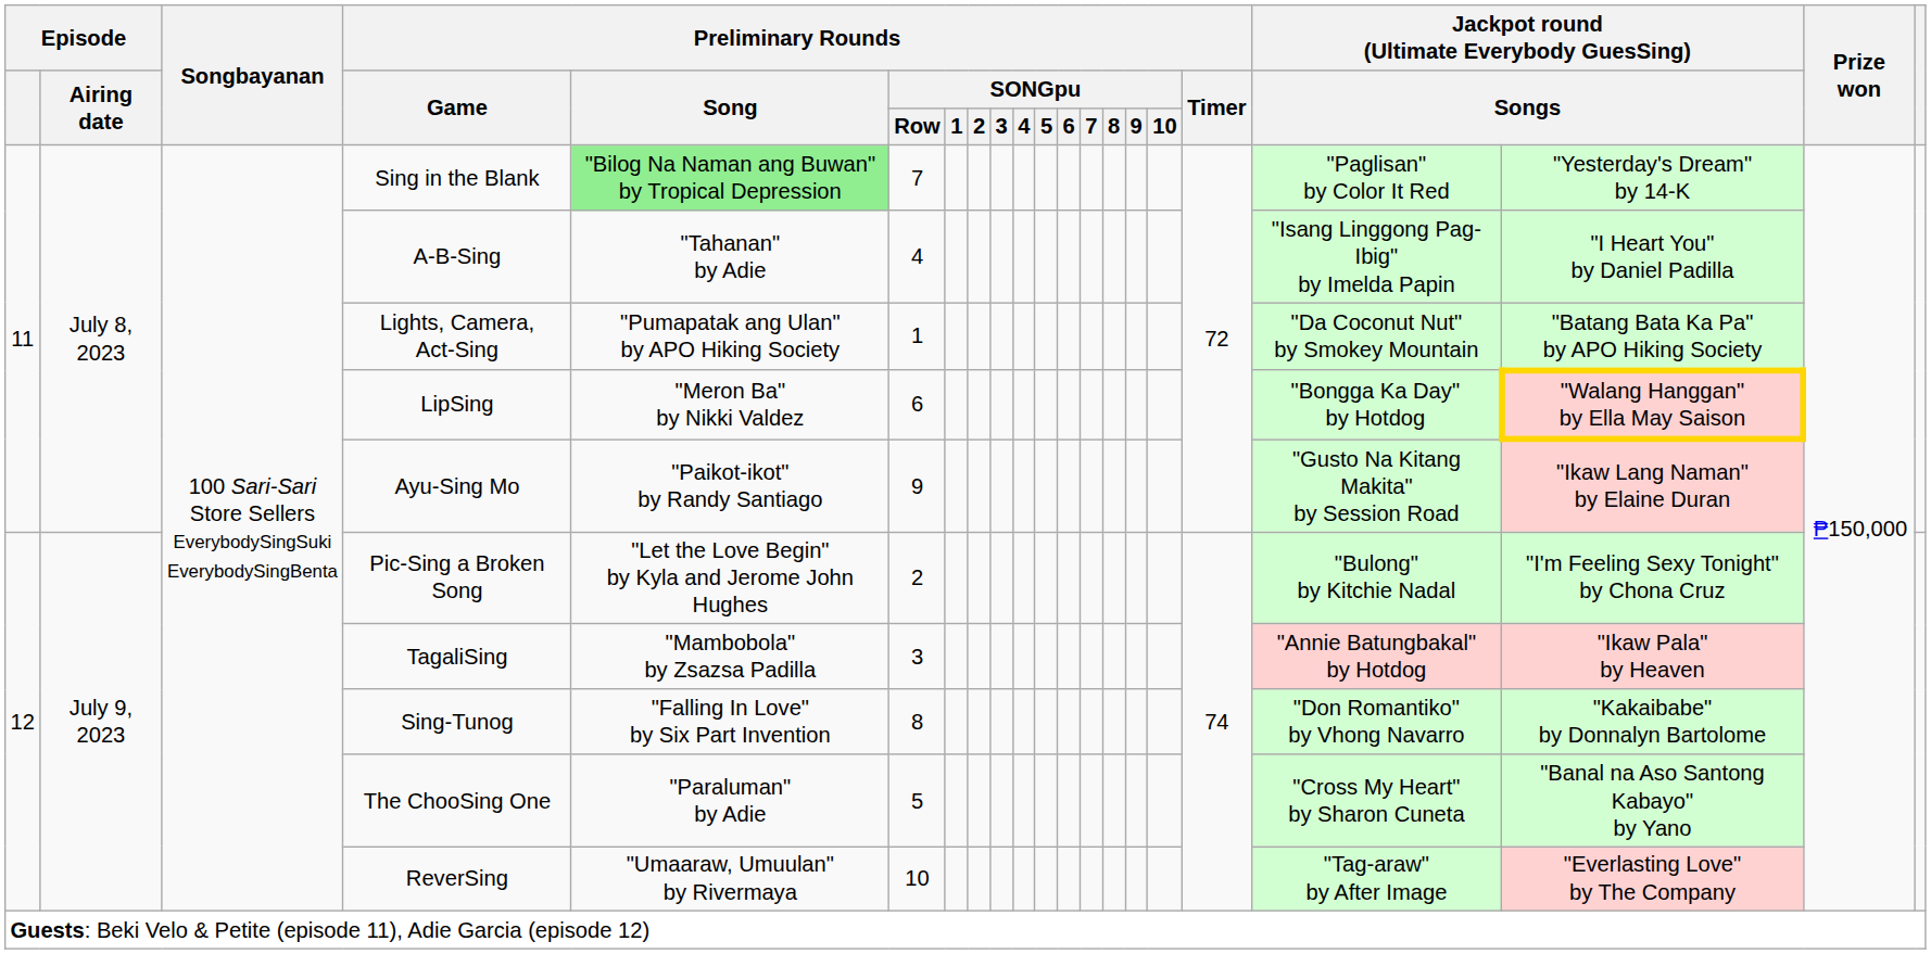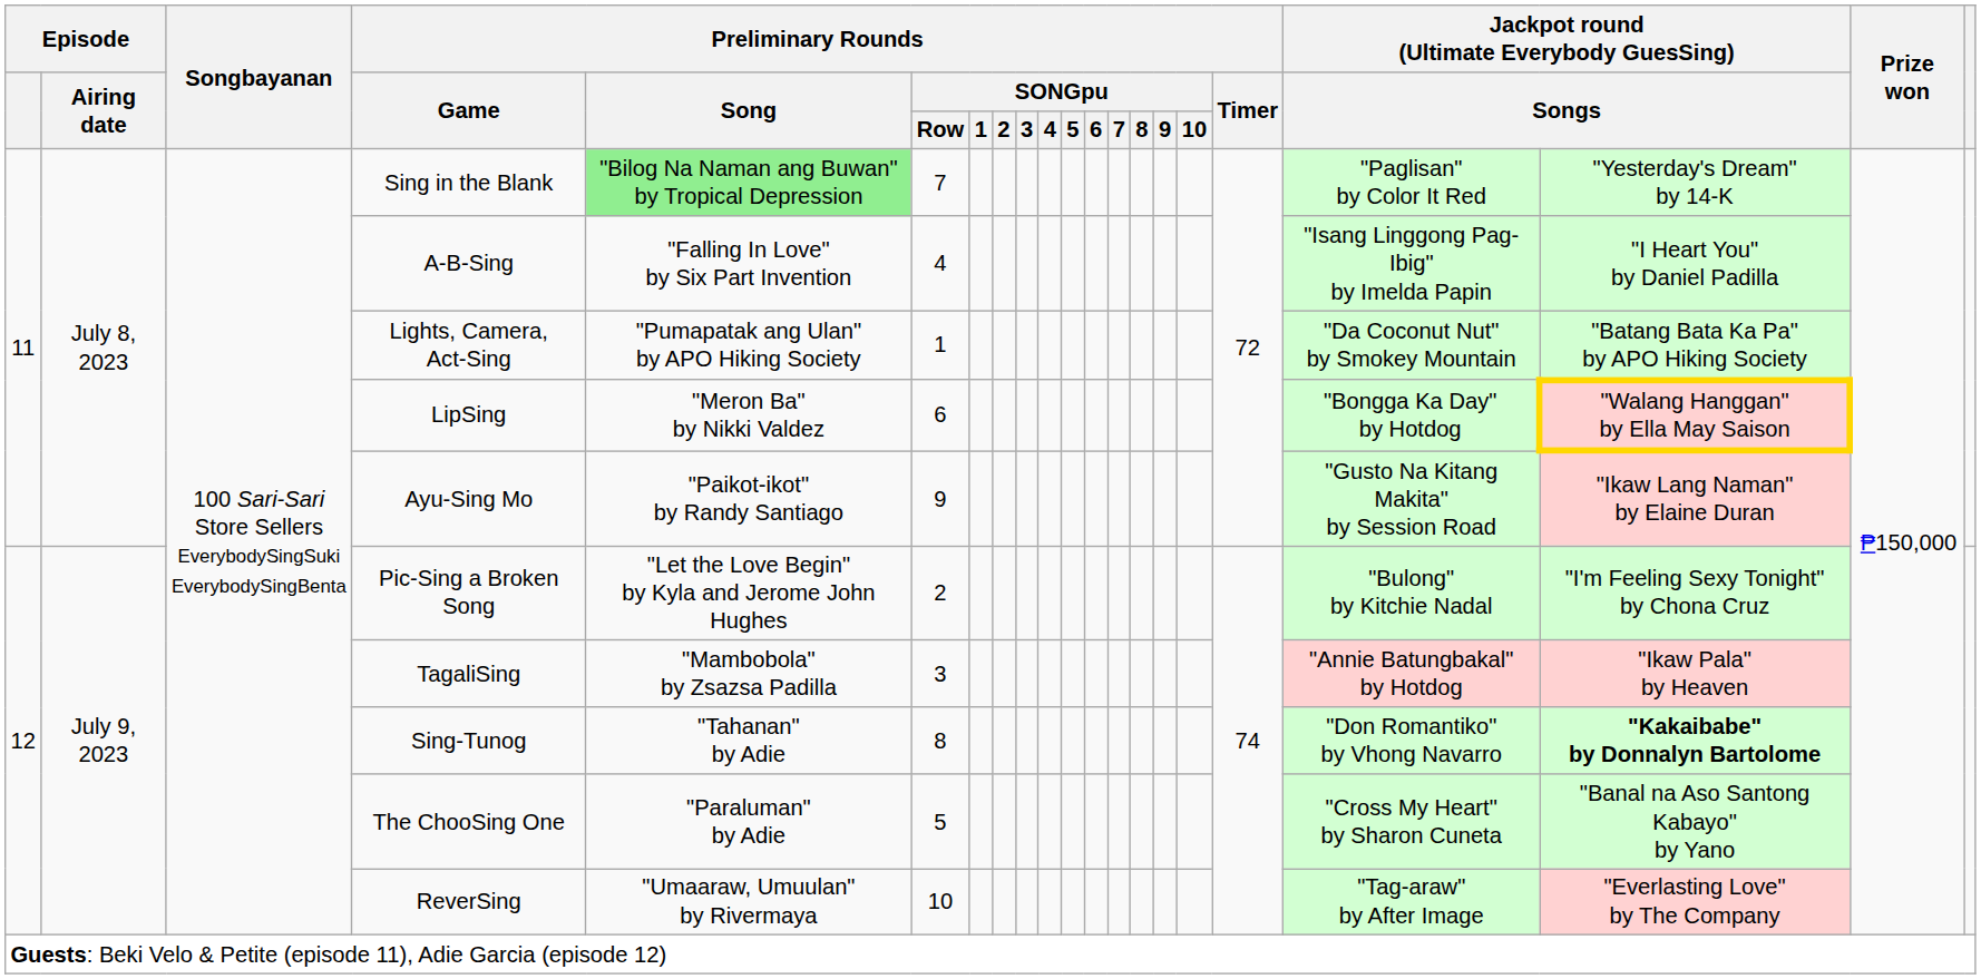A-B-Sing | Preliminary Rounds / Song: "Tahanan" by Adie -> "Falling In Love" by Six Part Invention
Sing-Tunog | Preliminary Rounds / Song: "Falling In Love" by Six Part Invention -> "Tahanan" by Adie
Sing-Tunog | column 19: normal -> bold
